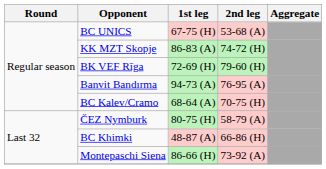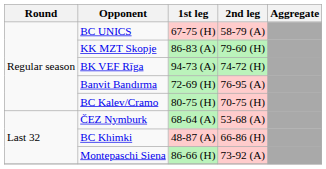BC UNICS | 2nd leg: 53-68 (A) -> 58-79 (A)
KK MZT Skopje | 2nd leg: 74-72 (H) -> 79-60 (H)
BK VEF Rīga | 1st leg: 72-69 (H) -> 94-73 (A)
BK VEF Rīga | 2nd leg: 79-60 (H) -> 74-72 (H)
Banvit Bandırma | 1st leg: 94-73 (A) -> 72-69 (H)
BC Kalev/Cramo | 1st leg: 68-64 (A) -> 80-75 (H)
ČEZ Nymburk | 1st leg: 80-75 (H) -> 68-64 (A)
ČEZ Nymburk | 2nd leg: 58-79 (A) -> 53-68 (A)
